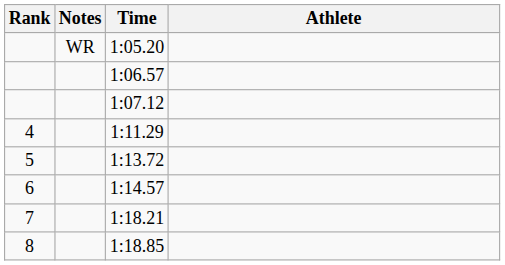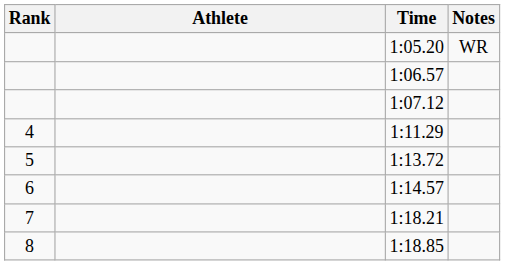columns swapped: Athlete <-> Notes
